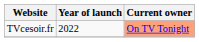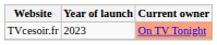TVcesoir.fr | Year of launch: 2022 -> 2023
